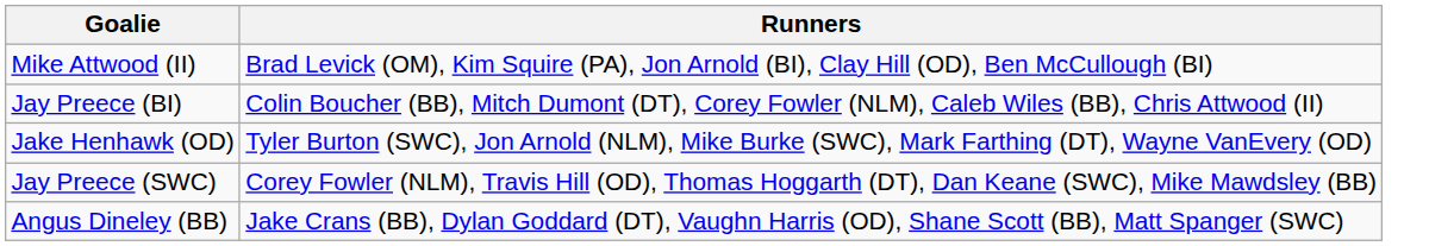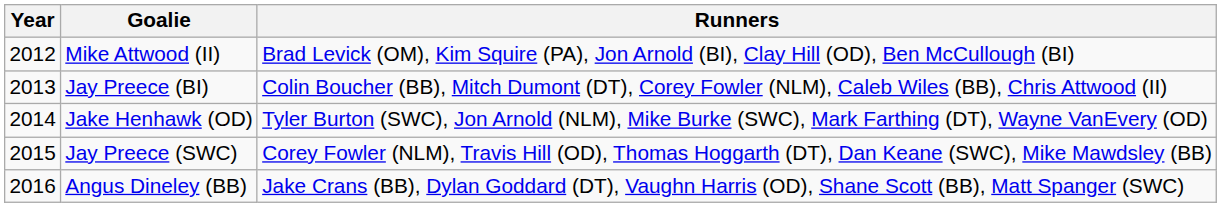+ column: Year | 2012 | 2013 | 2014 | 2015 | 2016
